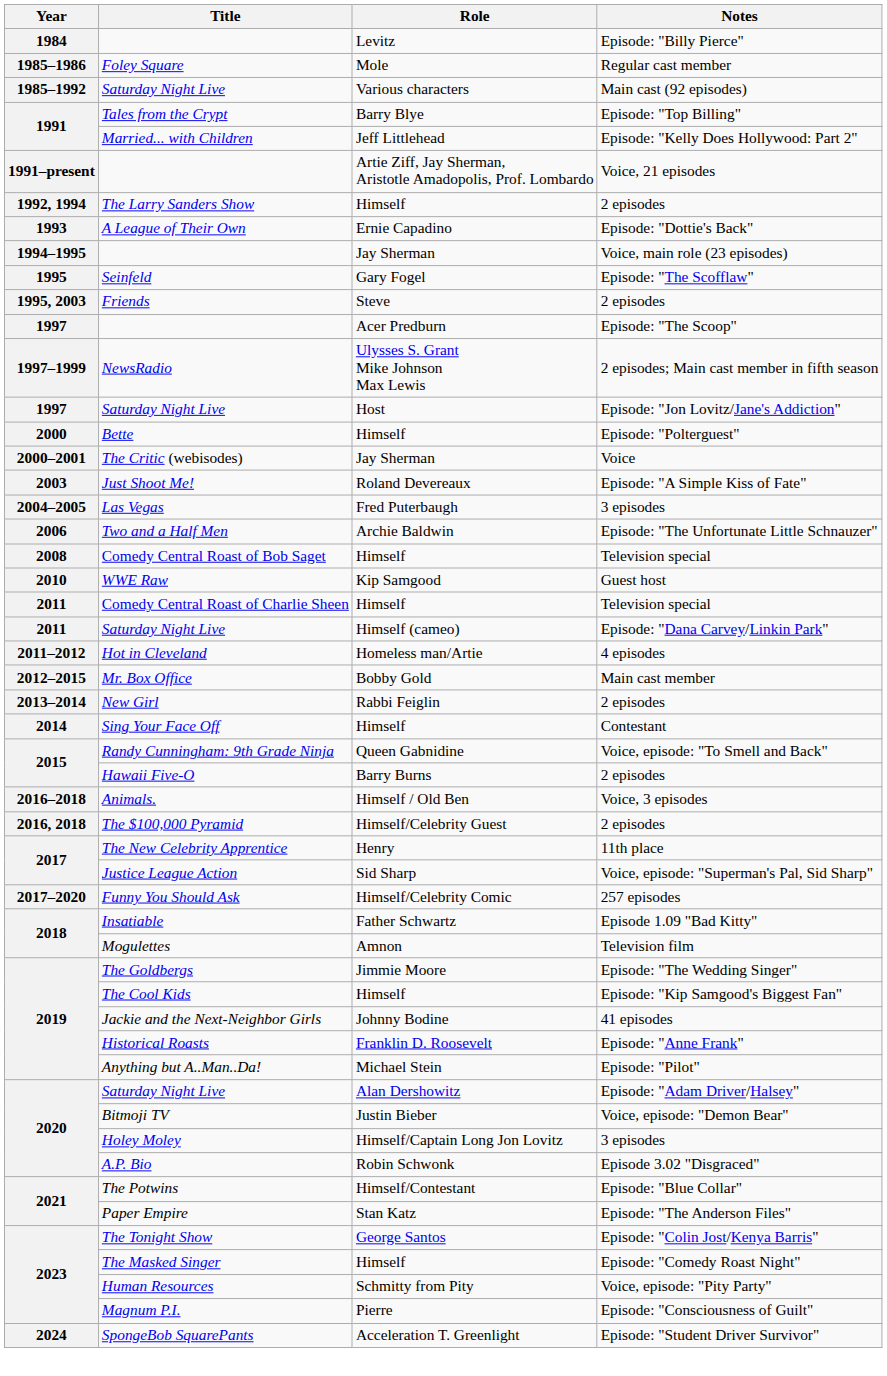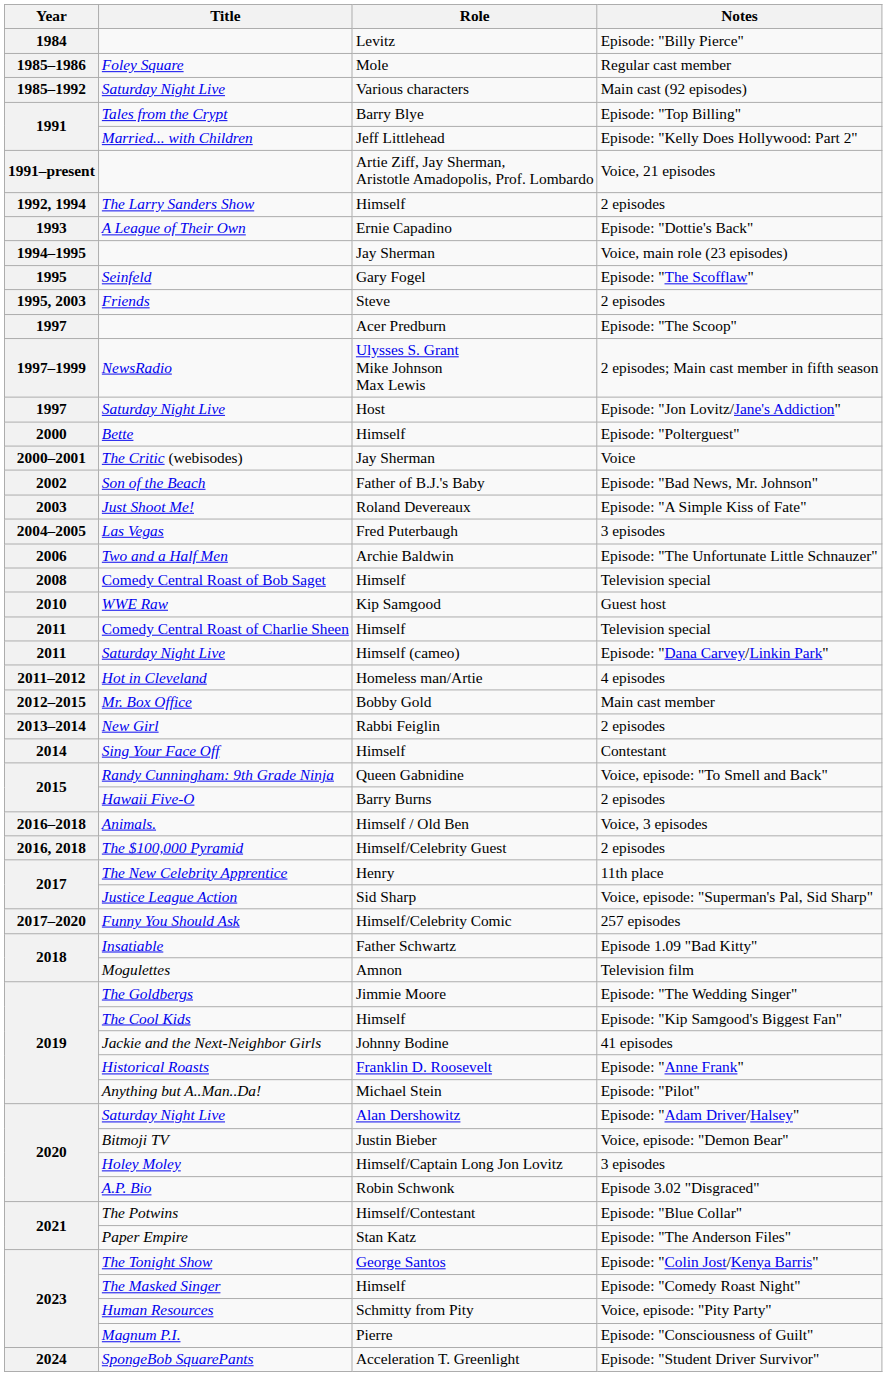+ row: 2002 | Son of the Beach | Father of B.J.'s Baby | Episode: "Bad News, Mr. Johnson"
